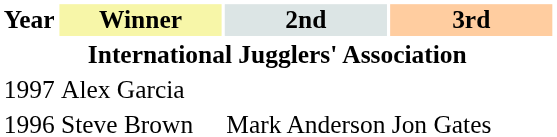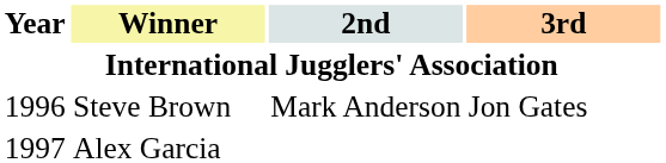rows swapped: Steve Brown <-> Alex Garcia
